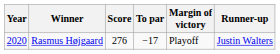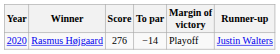Rasmus Højgaard | To par: −17 -> −14
